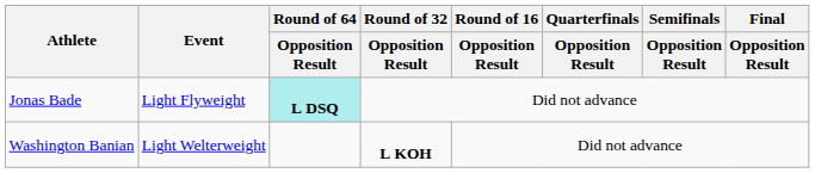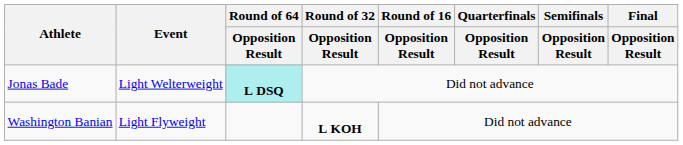Jonas Bade | Event: Light Flyweight -> Light Welterweight
Washington Banian | Event: Light Welterweight -> Light Flyweight
